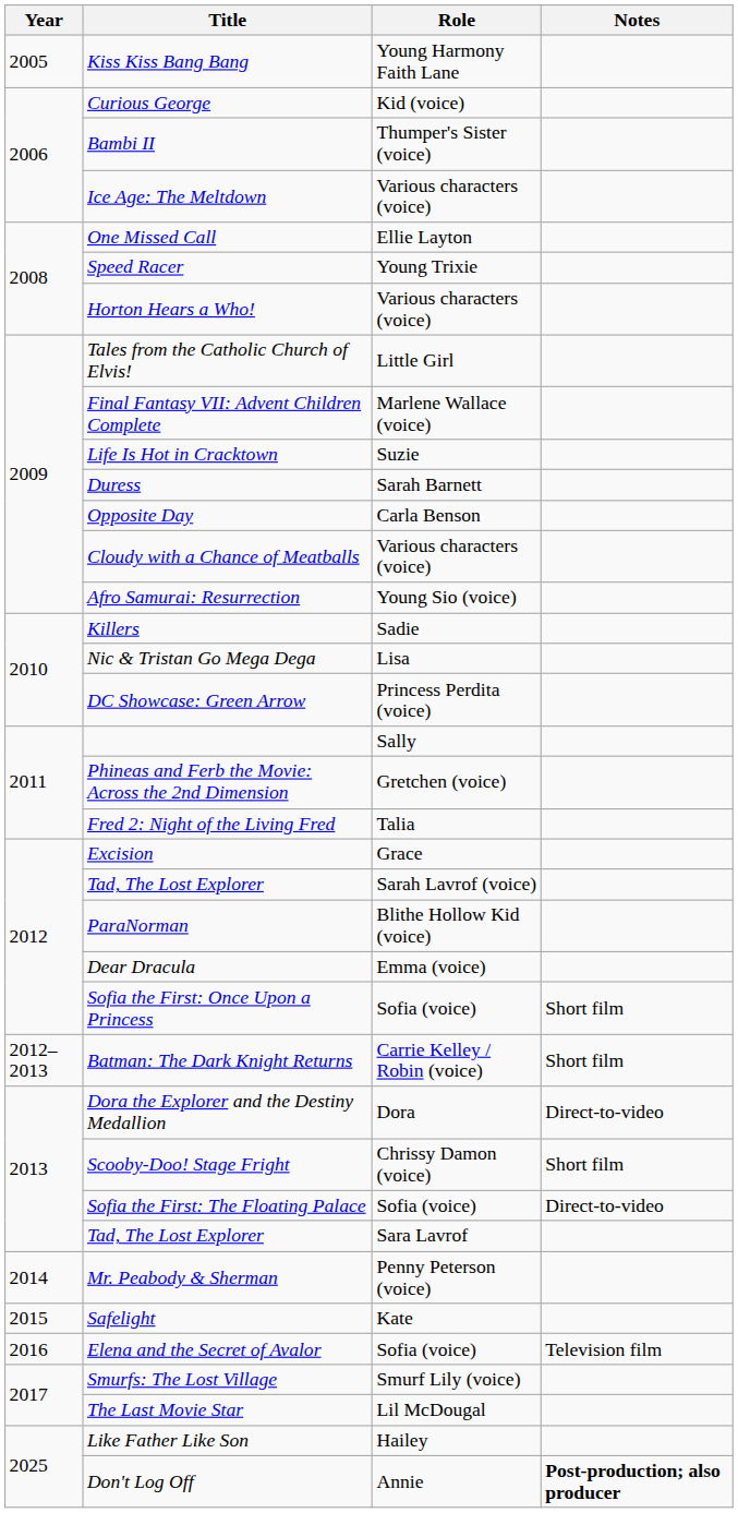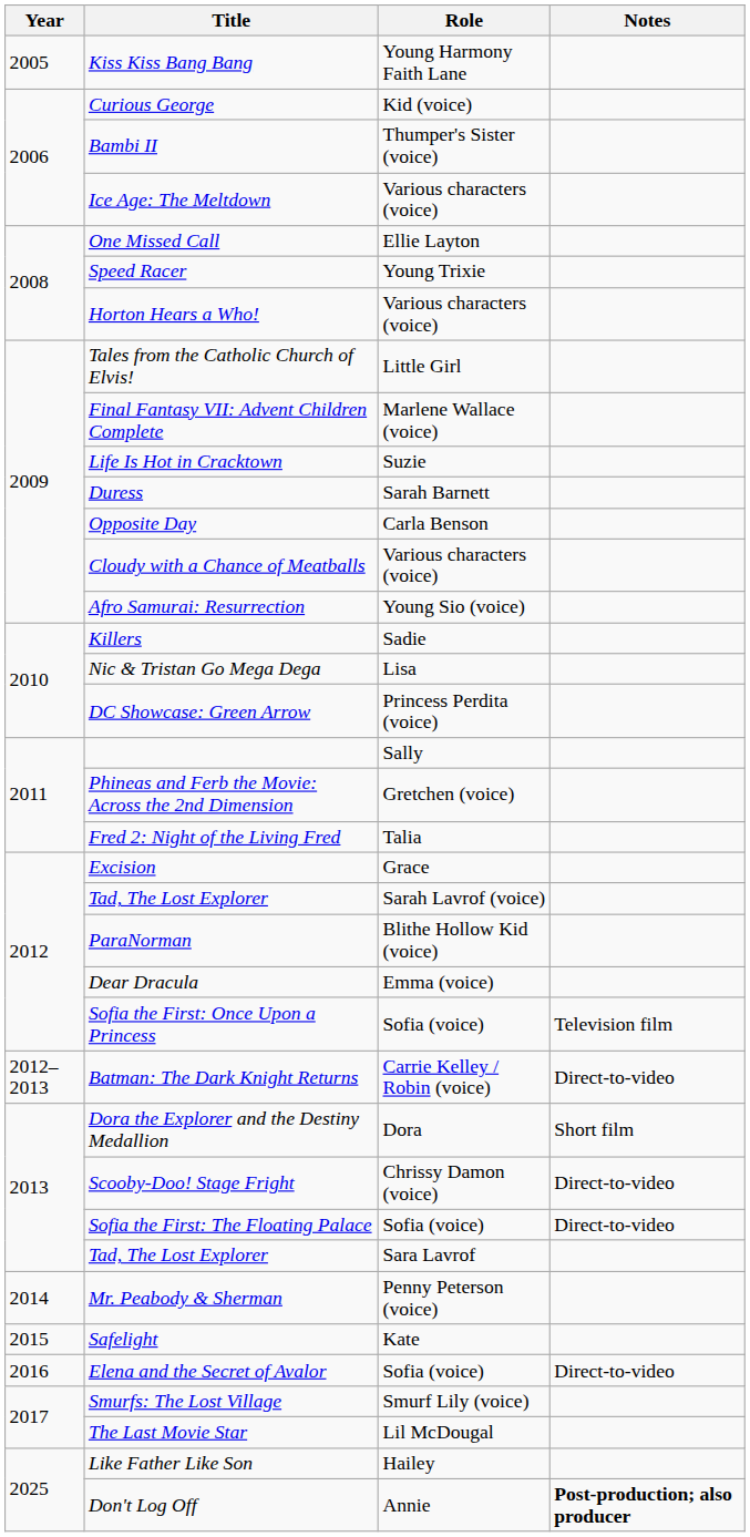Sofia the First: Once Upon a Princess | Notes: Short film -> Television film
Batman: The Dark Knight Returns | Notes: Short film -> Direct-to-video
Dora the Explorer and the Destiny Medallion | Notes: Direct-to-video -> Short film
Scooby-Doo! Stage Fright | Notes: Short film -> Direct-to-video
Elena and the Secret of Avalor | Notes: Television film -> Direct-to-video
